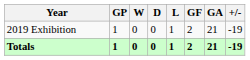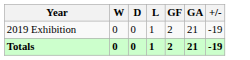- column: GP | 1 | 1
